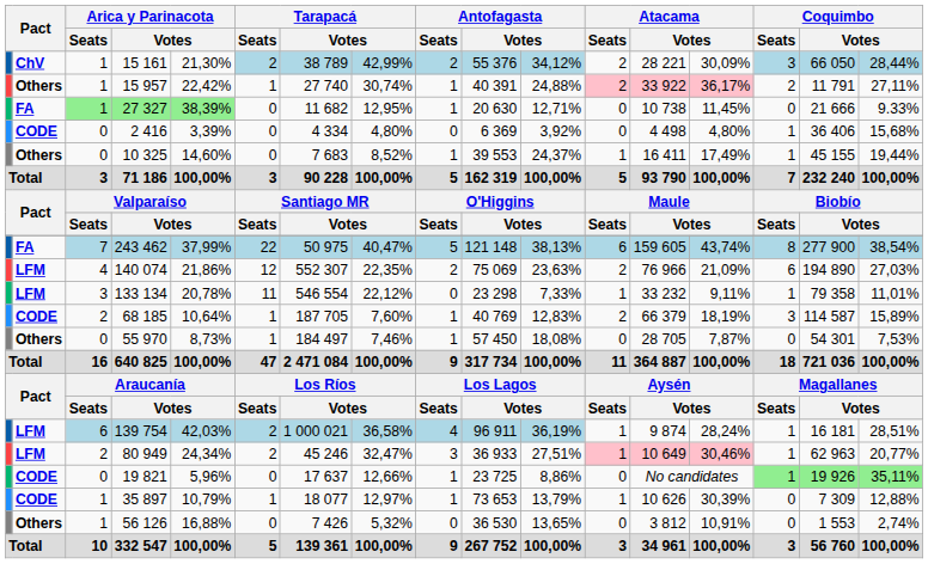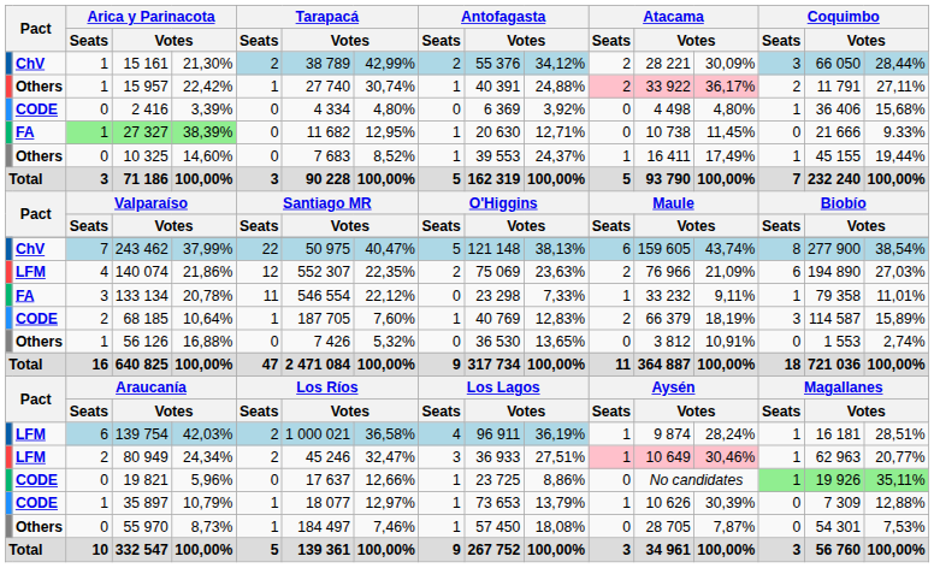rows swapped: 27 327 <-> 2 416
243 462 | column 2: FA -> ChV
133 134 | column 2: LFM -> FA
rows swapped: 55 970 <-> 56 126
